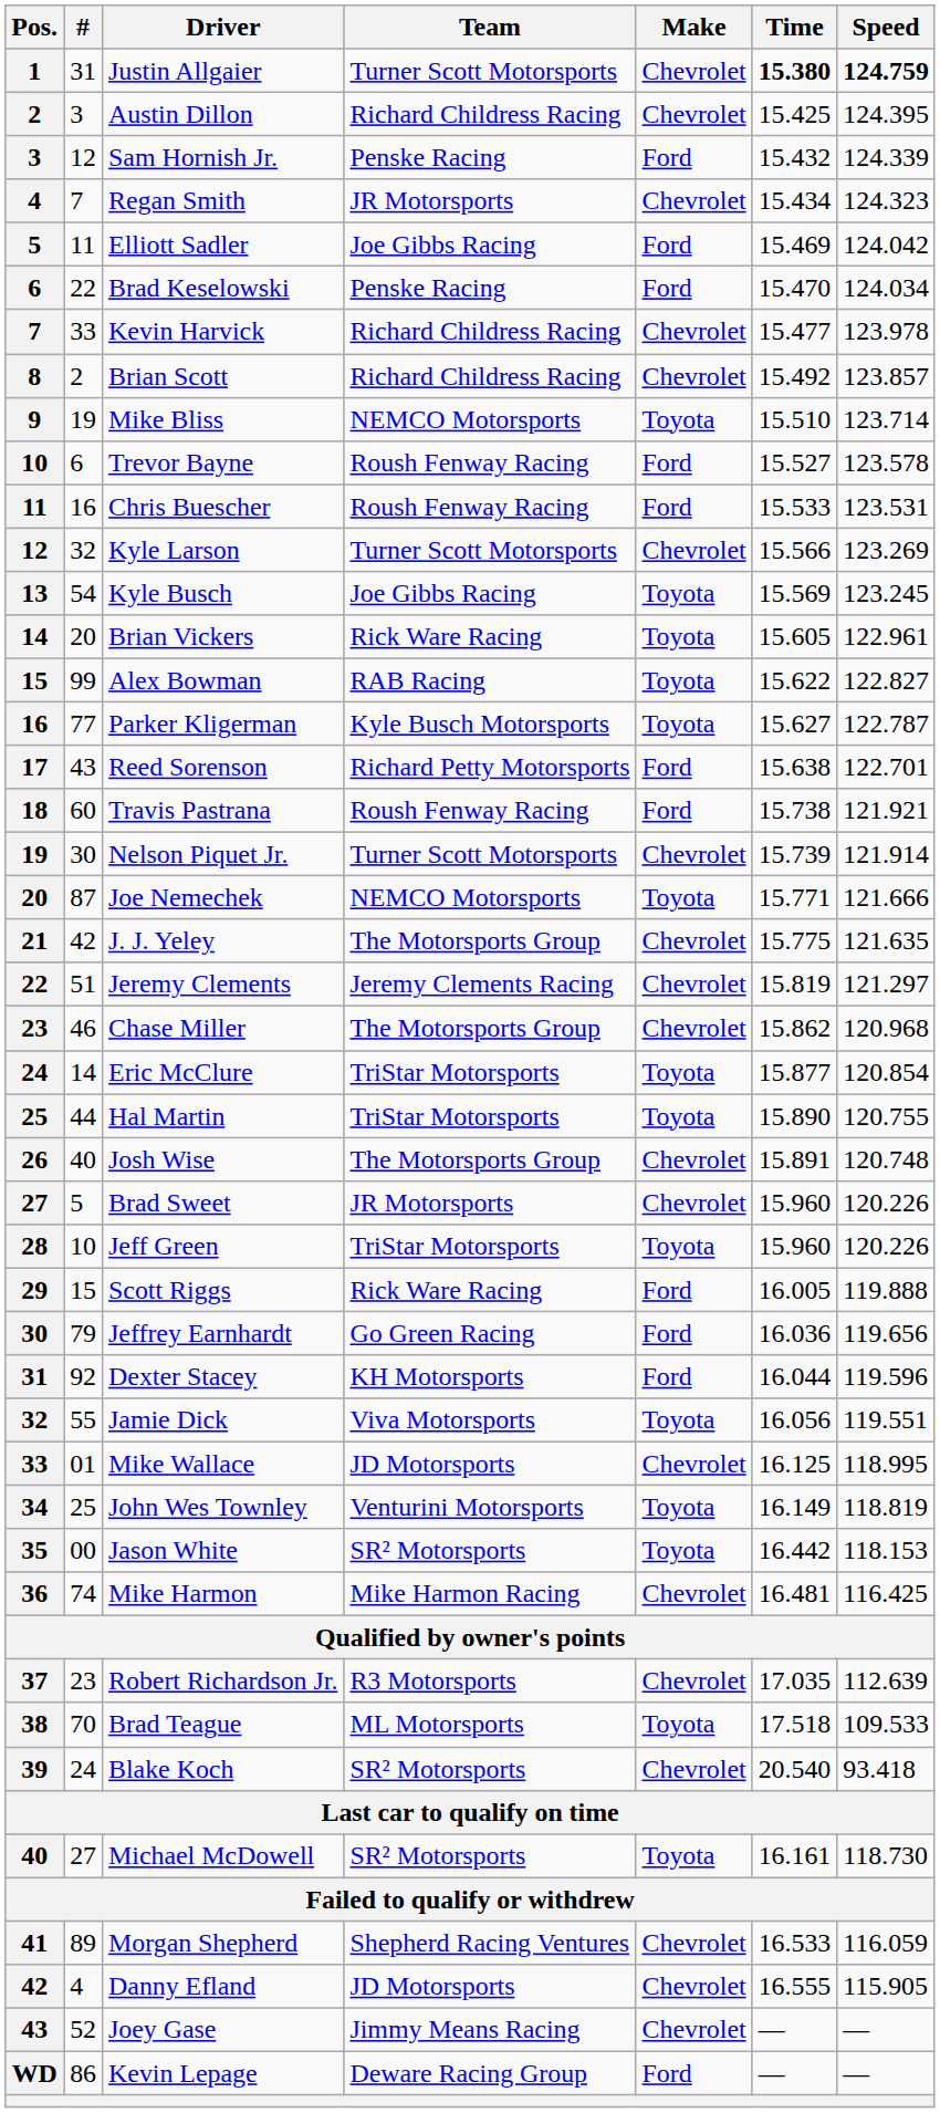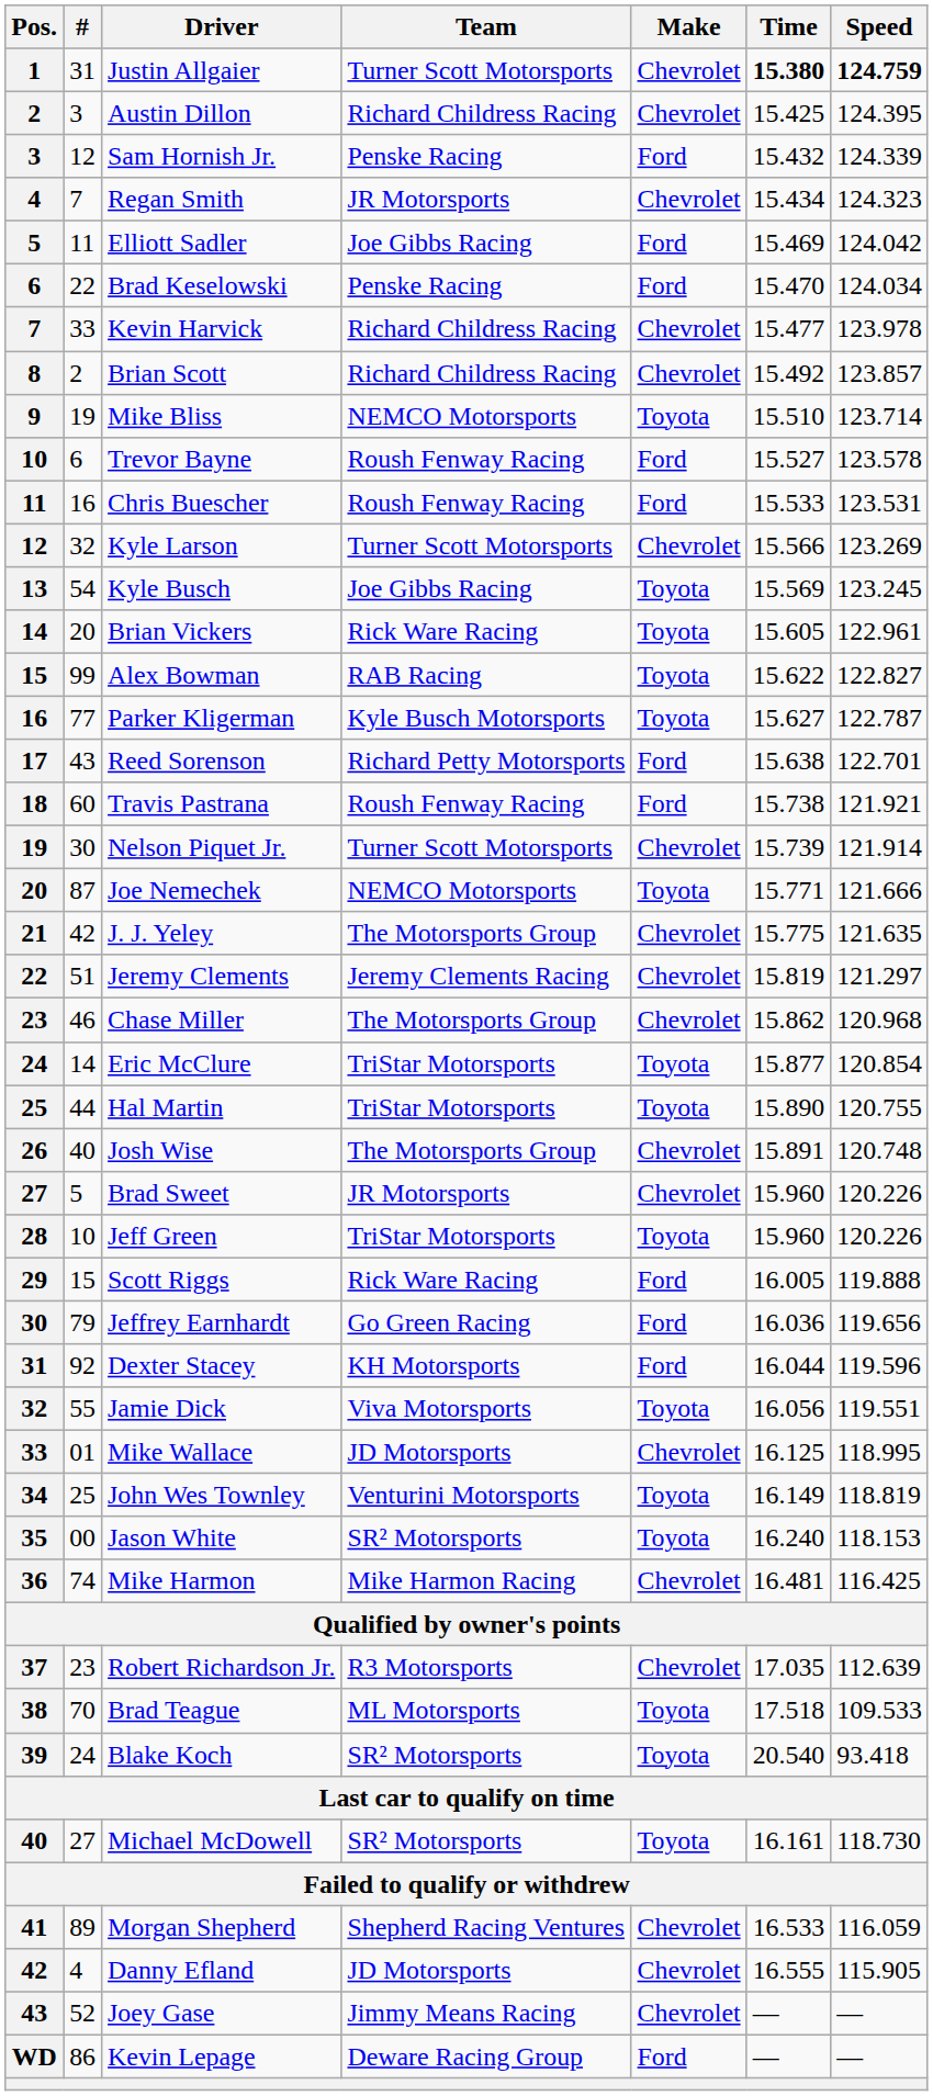Jason White | Time: 16.442 -> 16.240
Blake Koch | Make: Chevrolet -> Toyota
